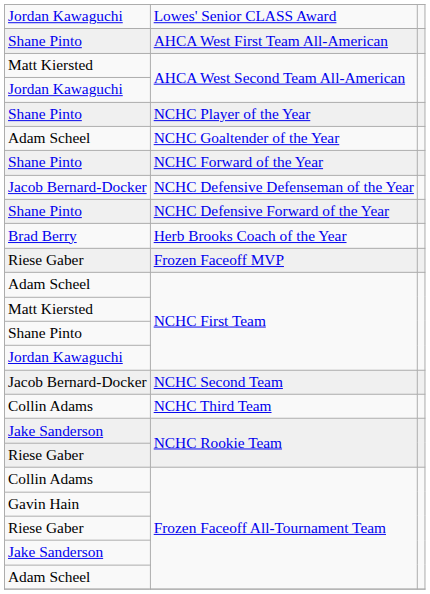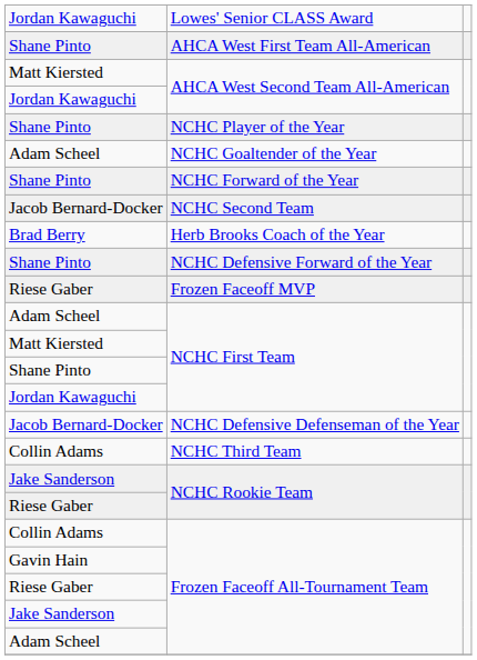rows swapped: NCHC Defensive Defenseman of the Year <-> NCHC Second Team
rows swapped: NCHC Defensive Forward of the Year <-> Herb Brooks Coach of the Year
